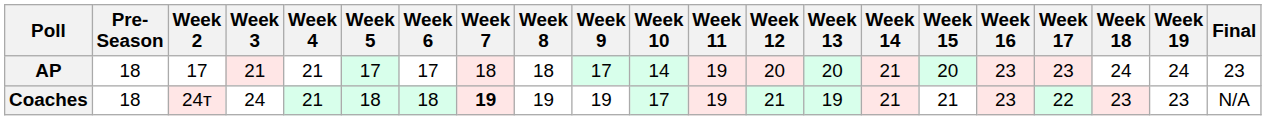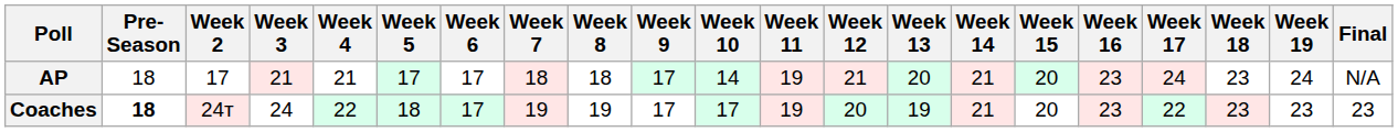AP | Week 12: 20 -> 21
AP | Week 17: 23 -> 24
AP | Week 18: 24 -> 23
AP | Final: 23 -> N/A
Coaches | Pre- Season: normal -> bold
Coaches | Week 4: 21 -> 22
Coaches | Week 6: 18 -> 17
Coaches | Week 7: bold -> normal
Coaches | Week 9: 19 -> 17
Coaches | Week 12: 21 -> 20
Coaches | Week 15: 21 -> 20
Coaches | Final: N/A -> 23
